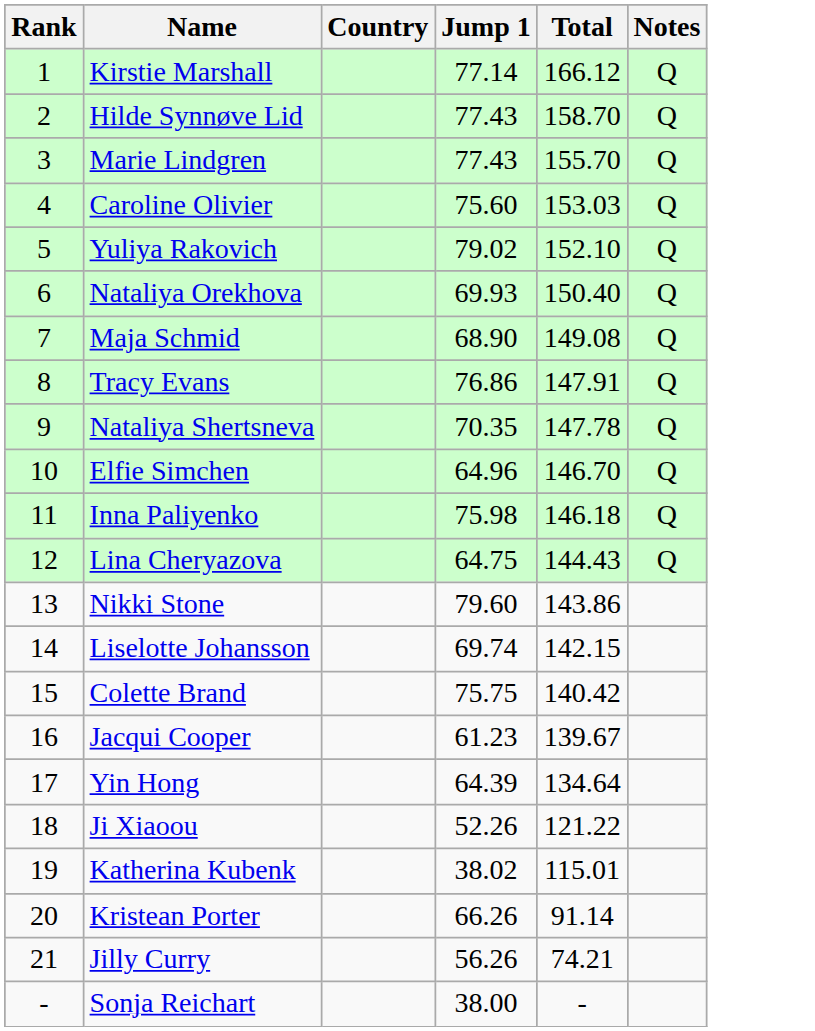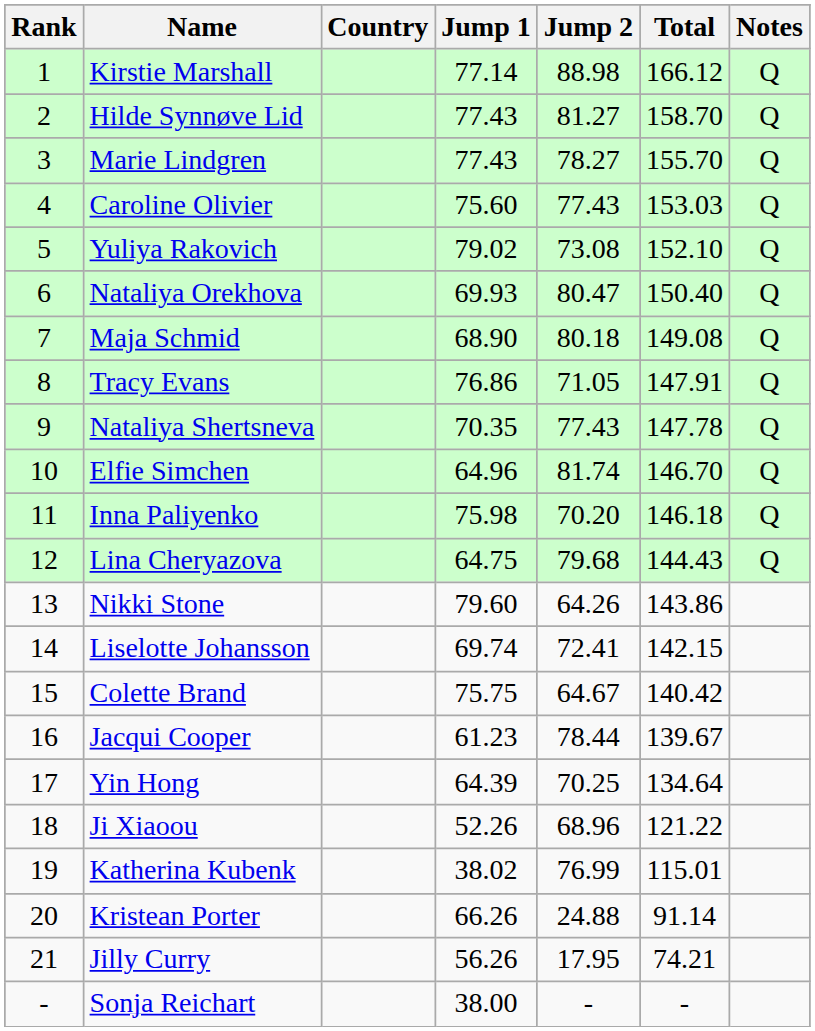+ column: Jump 2 | 88.98 | 81.27 | 78.27 | 77.43 | 73.08 | 80.47 | 80.18 | 71.05 | 77.43 | 81.74 | 70.20 | 79.68 | 64.26 | 72.41 | 64.67 | 78.44 | 70.25 | 68.96 | 76.99 | 24.88 | 17.95 | -
